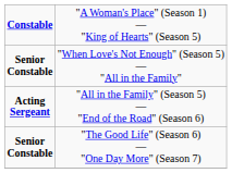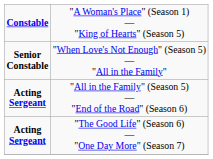"The Good Life" (Season 6) — "One Day More" (Season 7) | column 1: Senior Constable -> Acting Sergeant
